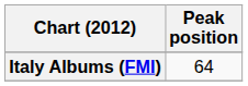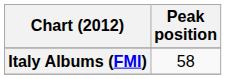Italy Albums (FMI) | Peak position: 64 -> 58
